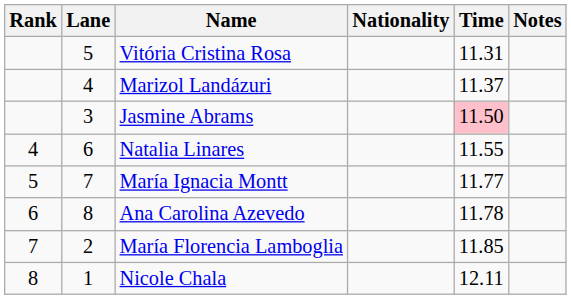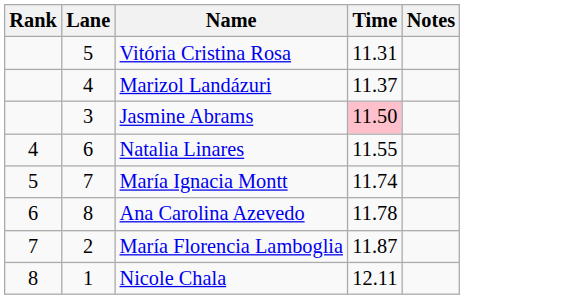- column: Nationality
María Ignacia Montt | Time: 11.77 -> 11.74
María Florencia Lamboglia | Time: 11.85 -> 11.87
